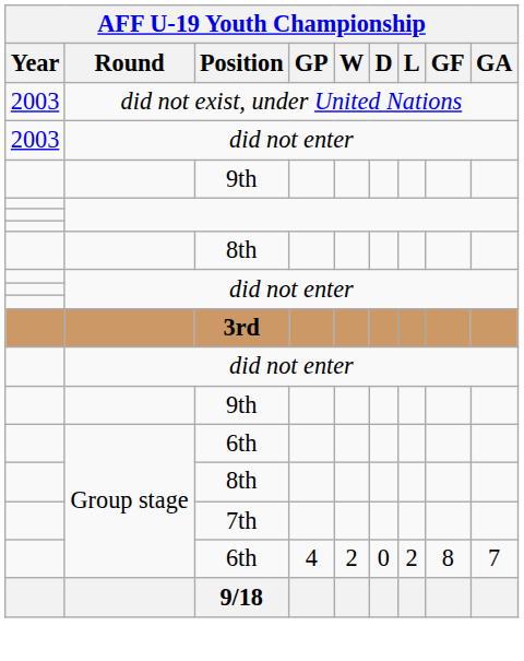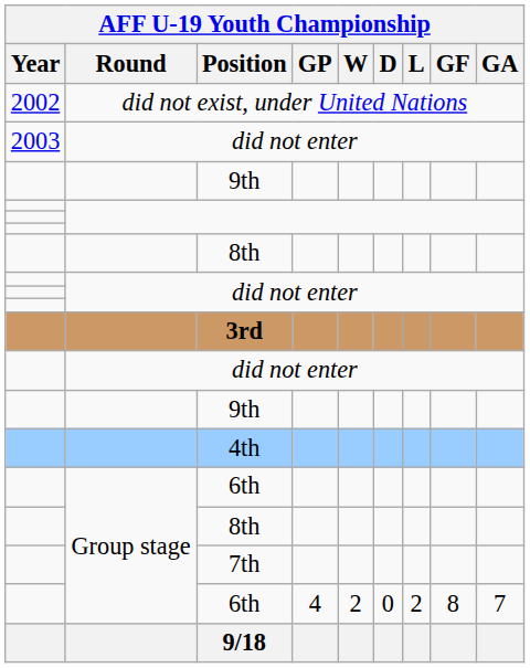did not exist, under United Nations | Year: 2003 -> 2002
+ row: 4th
